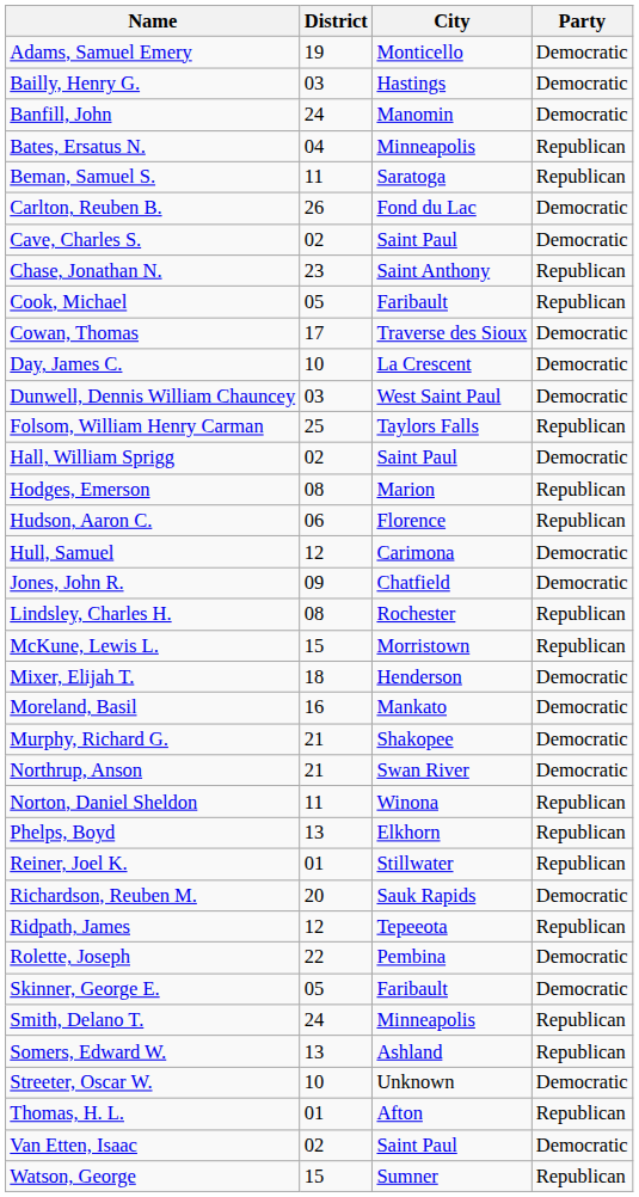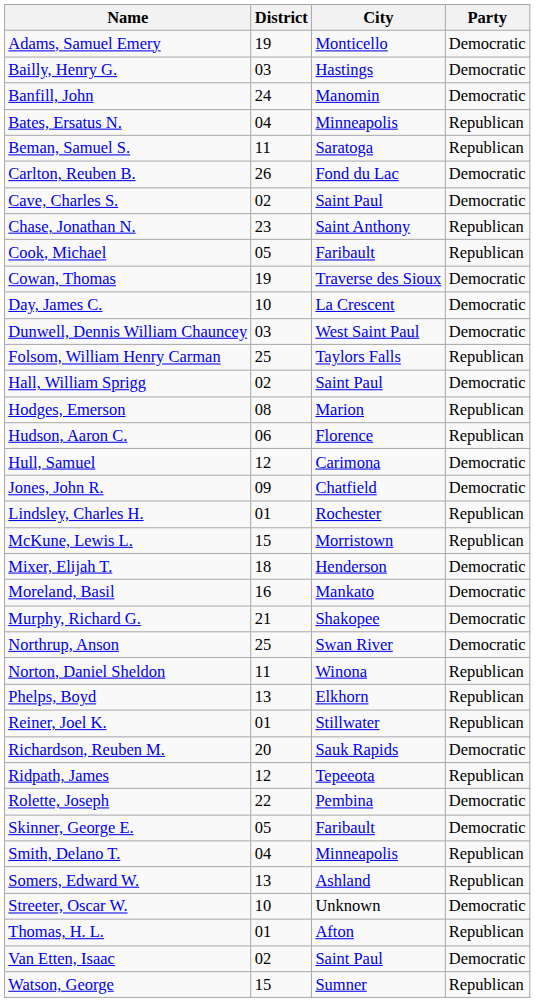Cowan, Thomas | District: 17 -> 19
Lindsley, Charles H. | District: 08 -> 01
Northrup, Anson | District: 21 -> 25
Smith, Delano T. | District: 24 -> 04
